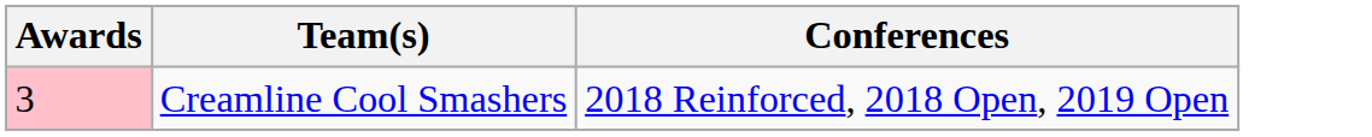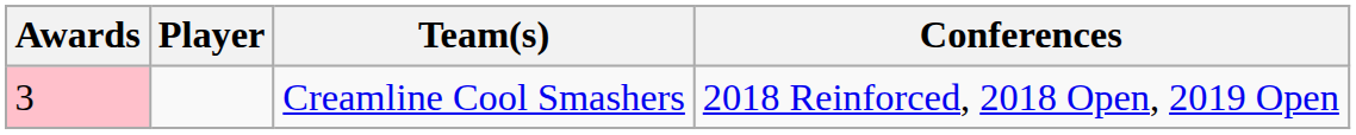+ column: Player
